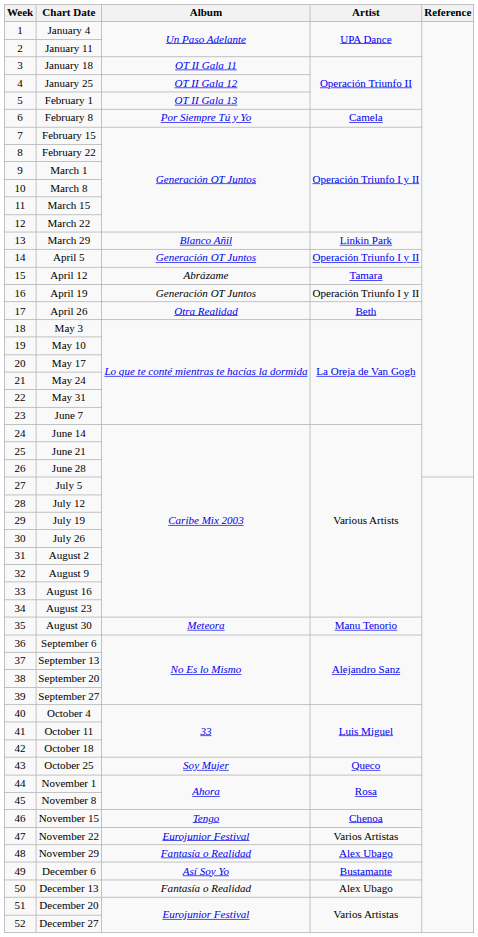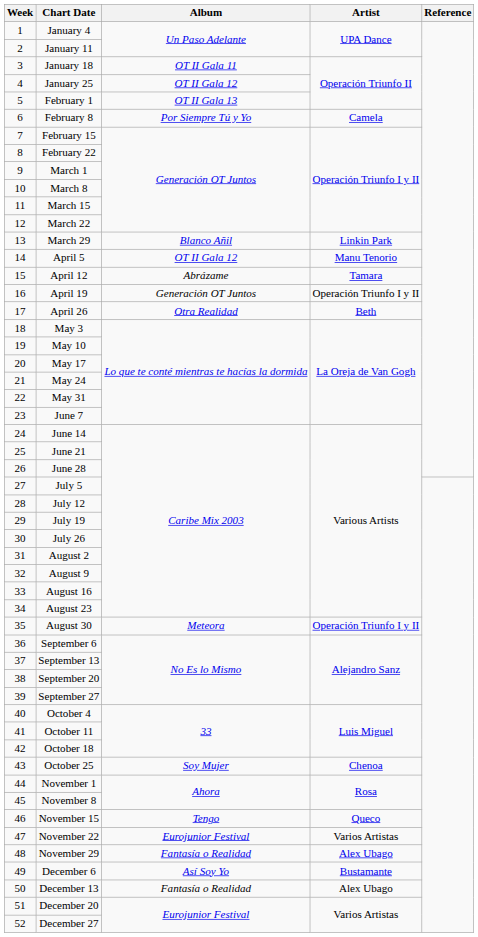April 5 | Album: Generación OT Juntos -> OT II Gala 12
April 5 | Artist: Operación Triunfo I y II -> Manu Tenorio
August 30 | Artist: Manu Tenorio -> Operación Triunfo I y II
October 25 | Artist: Queco -> Chenoa
November 15 | Artist: Chenoa -> Queco
